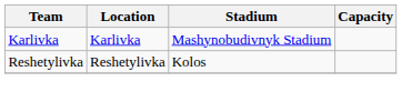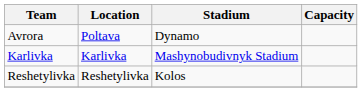+ row: Avrora | Poltava | Dynamo
